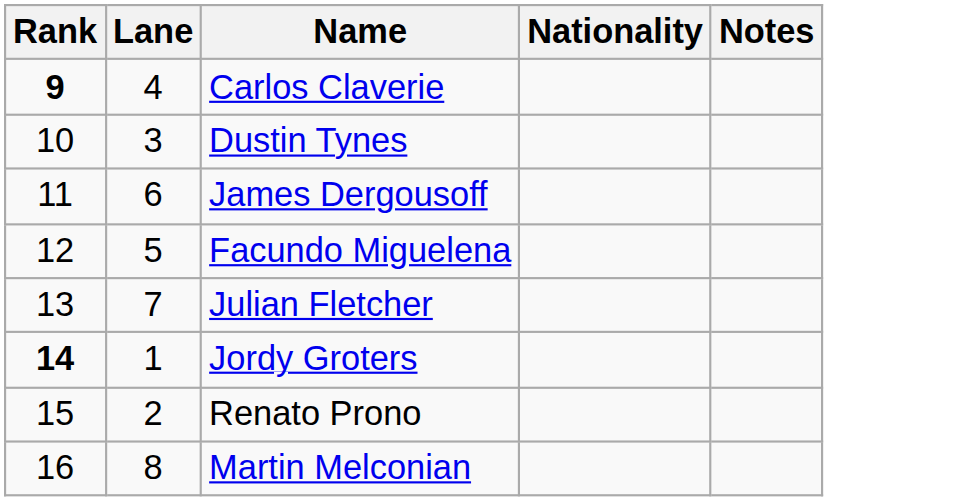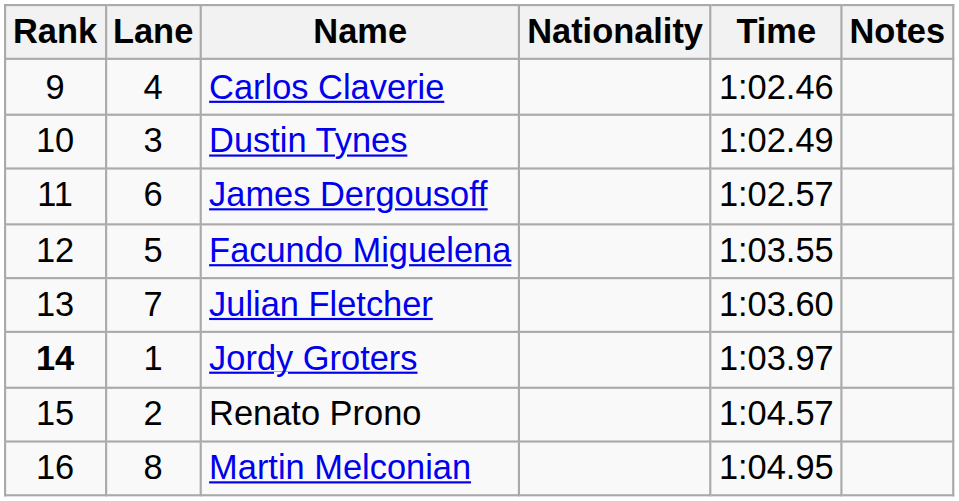+ column: Time | 1:02.46 | 1:02.49 | 1:02.57 | 1:03.55 | 1:03.60 | 1:03.97 | 1:04.57 | 1:04.95
Carlos Claverie | Rank: bold -> normal
